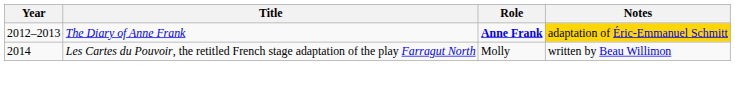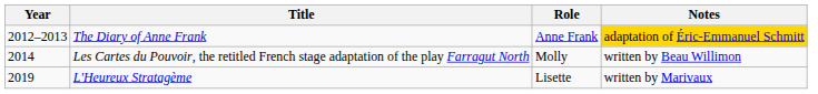The Diary of Anne Frank | Role: bold -> normal
+ row: 2019 | L'Heureux Stratagème | Lisette | written by Marivaux
